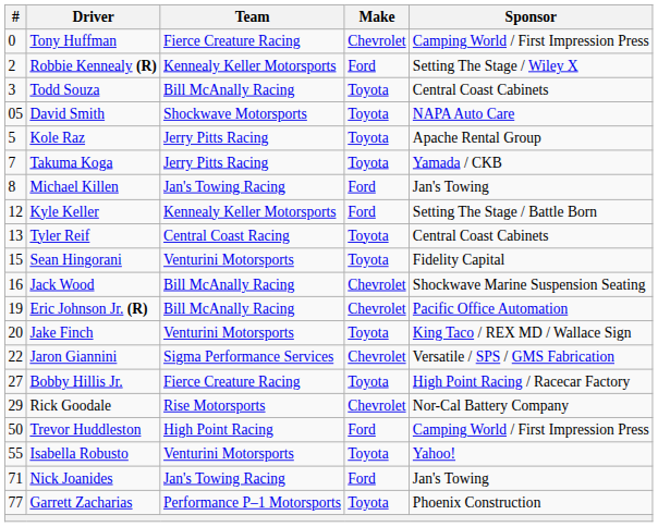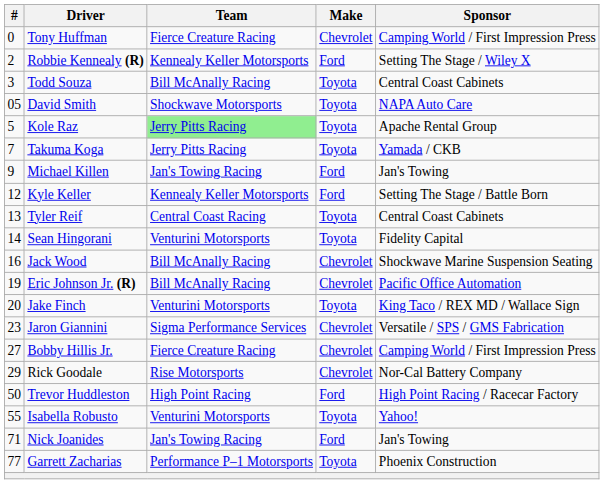Kole Raz | Team: no background -> lightgreen background
Michael Killen | #: 8 -> 9
Sean Hingorani | #: 15 -> 14
Jaron Giannini | #: 22 -> 23
Bobby Hillis Jr. | Make: Toyota -> Chevrolet
Bobby Hillis Jr. | Sponsor: High Point Racing / Racecar Factory -> Camping World / First Impression Press
Trevor Huddleston | Sponsor: Camping World / First Impression Press -> High Point Racing / Racecar Factory
